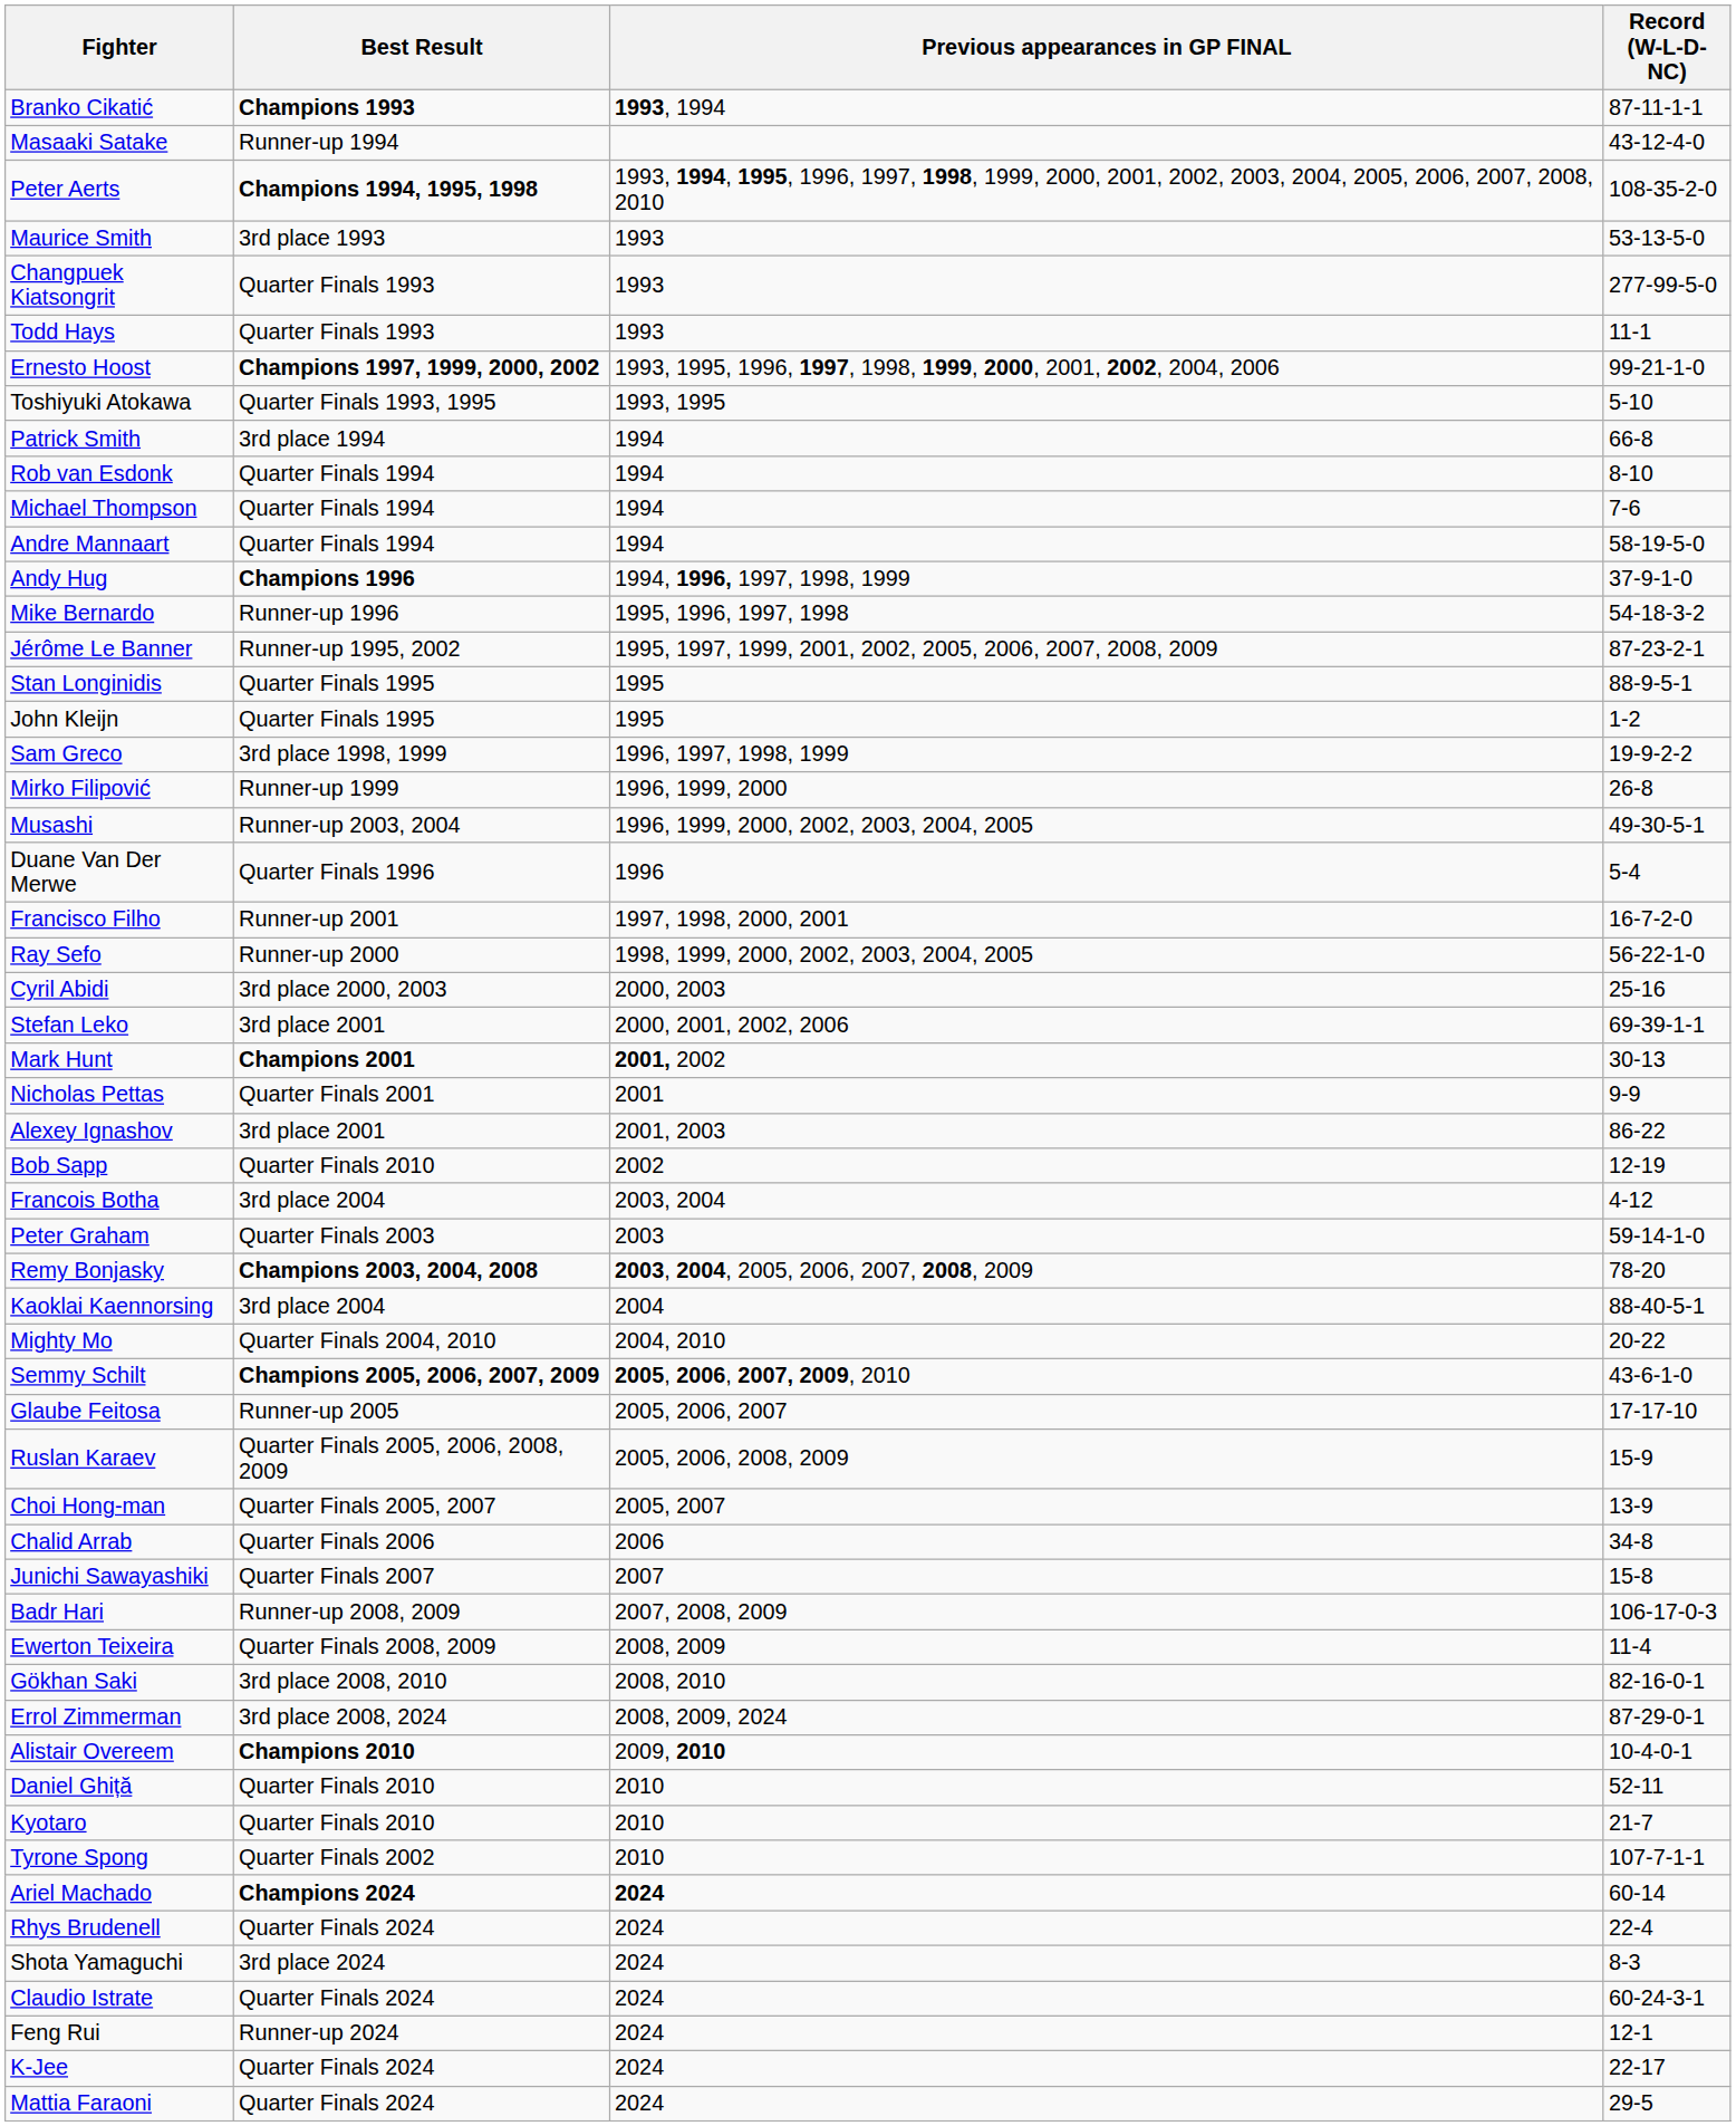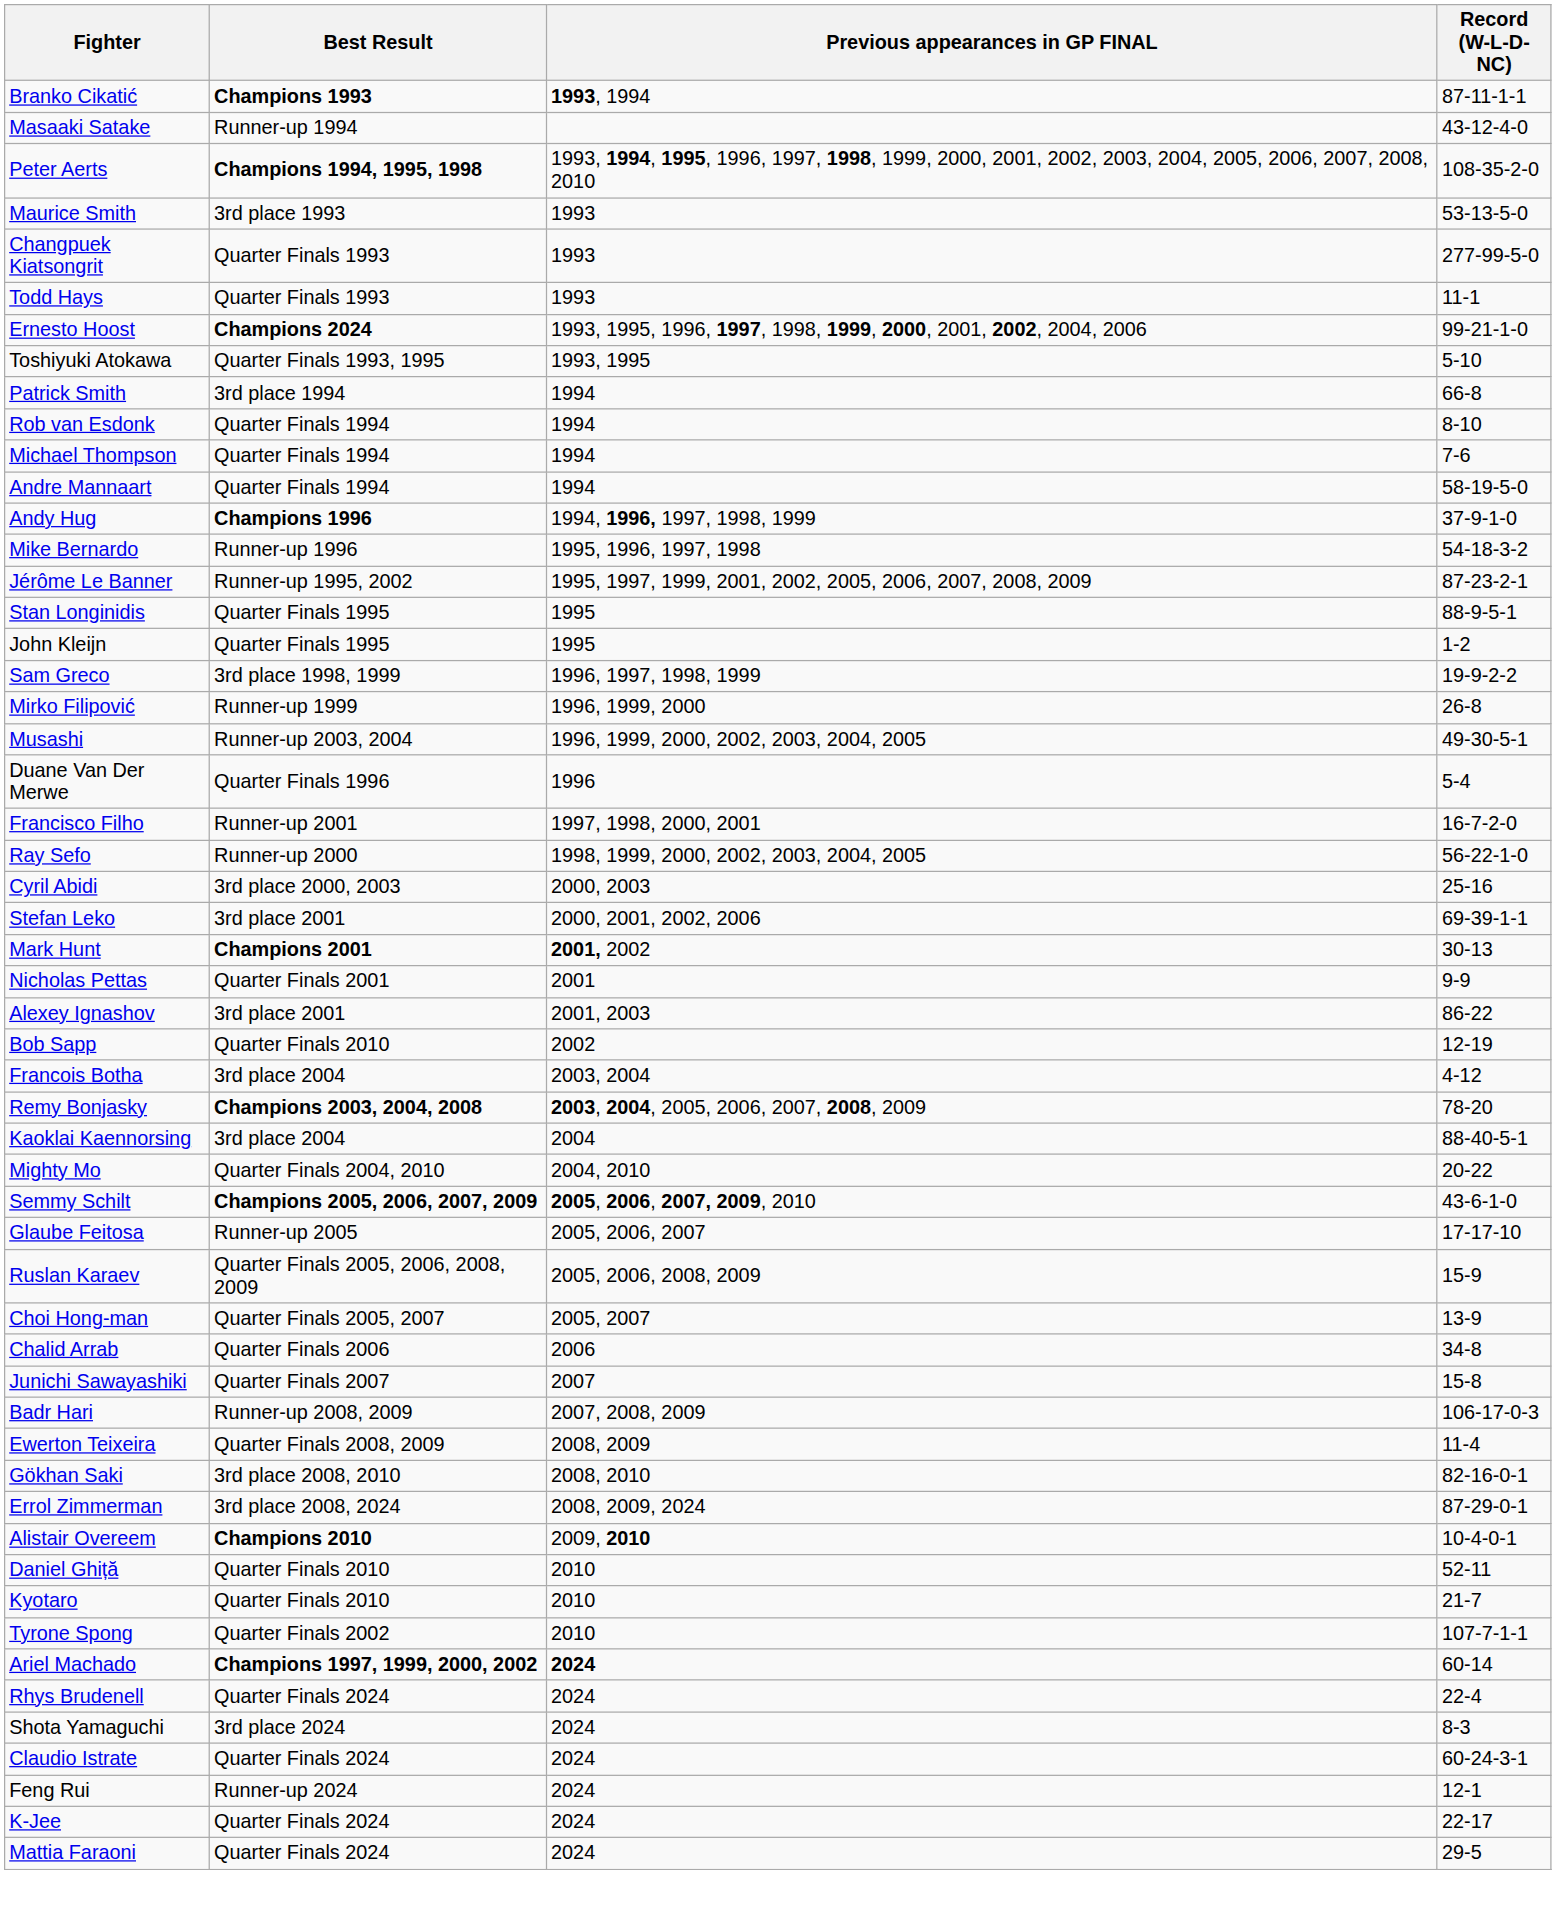Ernesto Hoost | Best Result: Champions 1997, 1999, 2000, 2002 -> Champions 2024
- row: Peter Graham | Quarter Finals 2003 | 2003 | 59-14-1-0
Ariel Machado | Best Result: Champions 2024 -> Champions 1997, 1999, 2000, 2002
